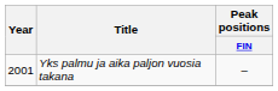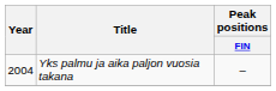Yks palmu ja aika paljon vuosia takana | Year: 2001 -> 2004
